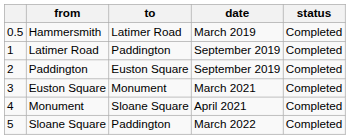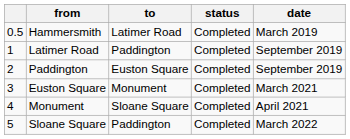columns swapped: status <-> date
